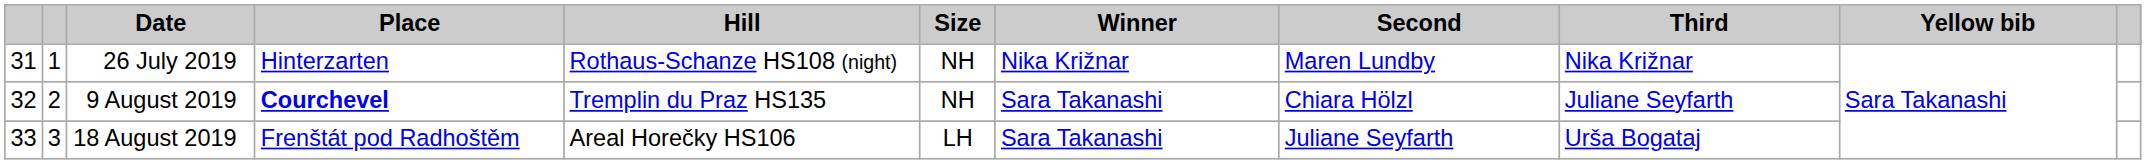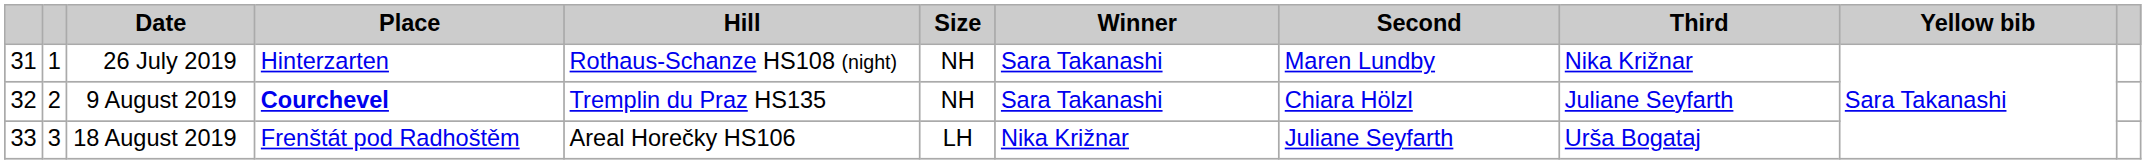26 July 2019 | Winner: Nika Križnar -> Sara Takanashi
18 August 2019 | Winner: Sara Takanashi -> Nika Križnar
